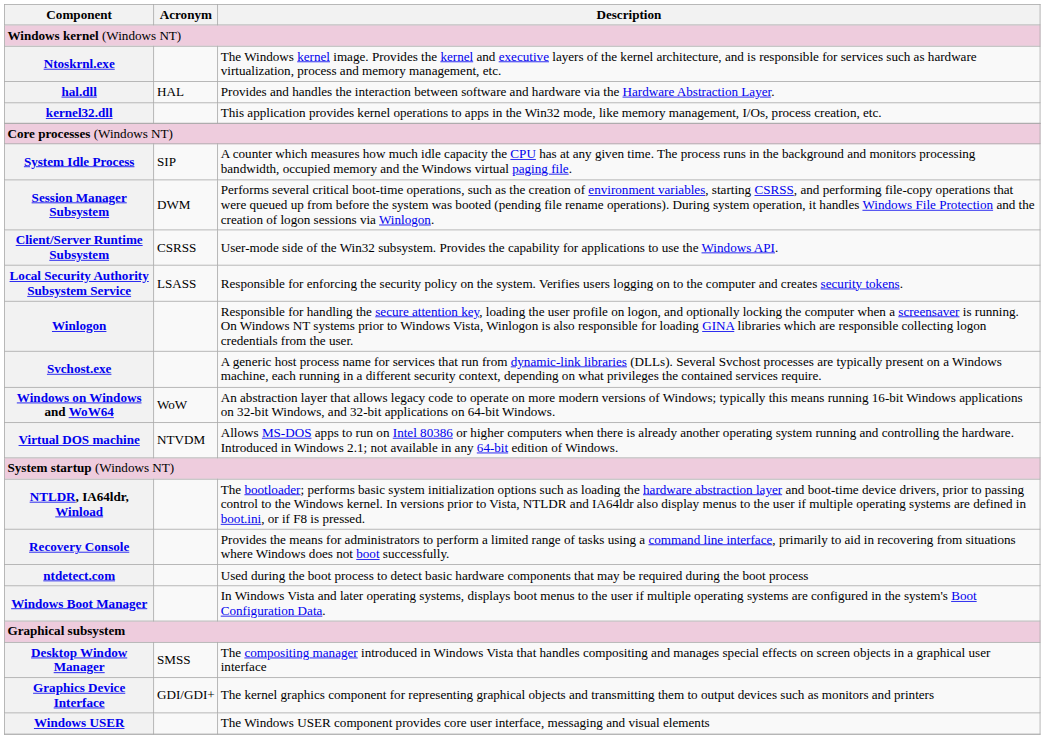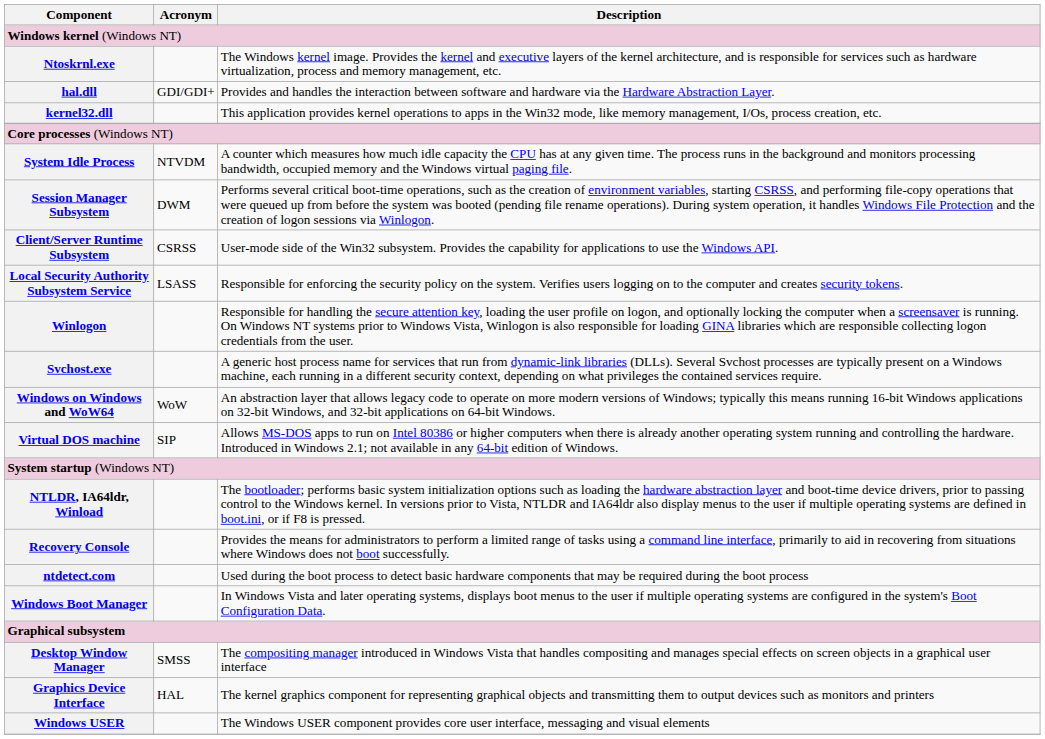hal.dll | Acronym: HAL -> GDI/GDI+
System Idle Process | Acronym: SIP -> NTVDM
Virtual DOS machine | Acronym: NTVDM -> SIP
Graphics Device Interface | Acronym: GDI/GDI+ -> HAL
